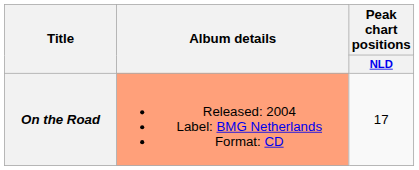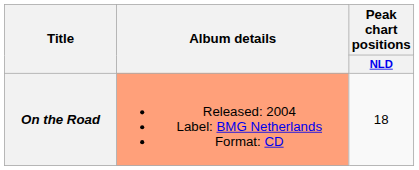On the Road | Peak chart positions / NLD: 17 -> 18
